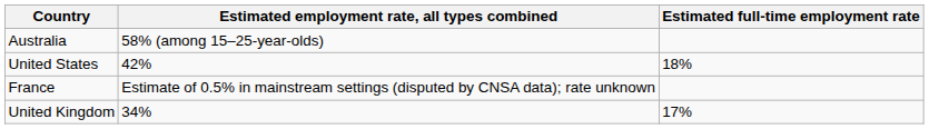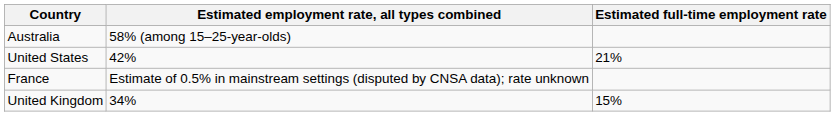United States | Estimated full-time employment rate: 18% -> 21%
United Kingdom | Estimated full-time employment rate: 17% -> 15%
